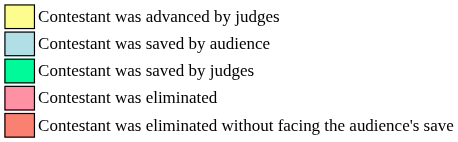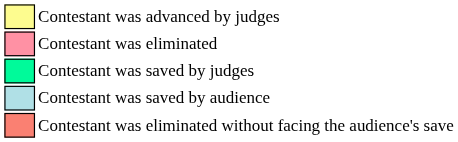rows swapped: Contestant was saved by audience <-> Contestant was eliminated
